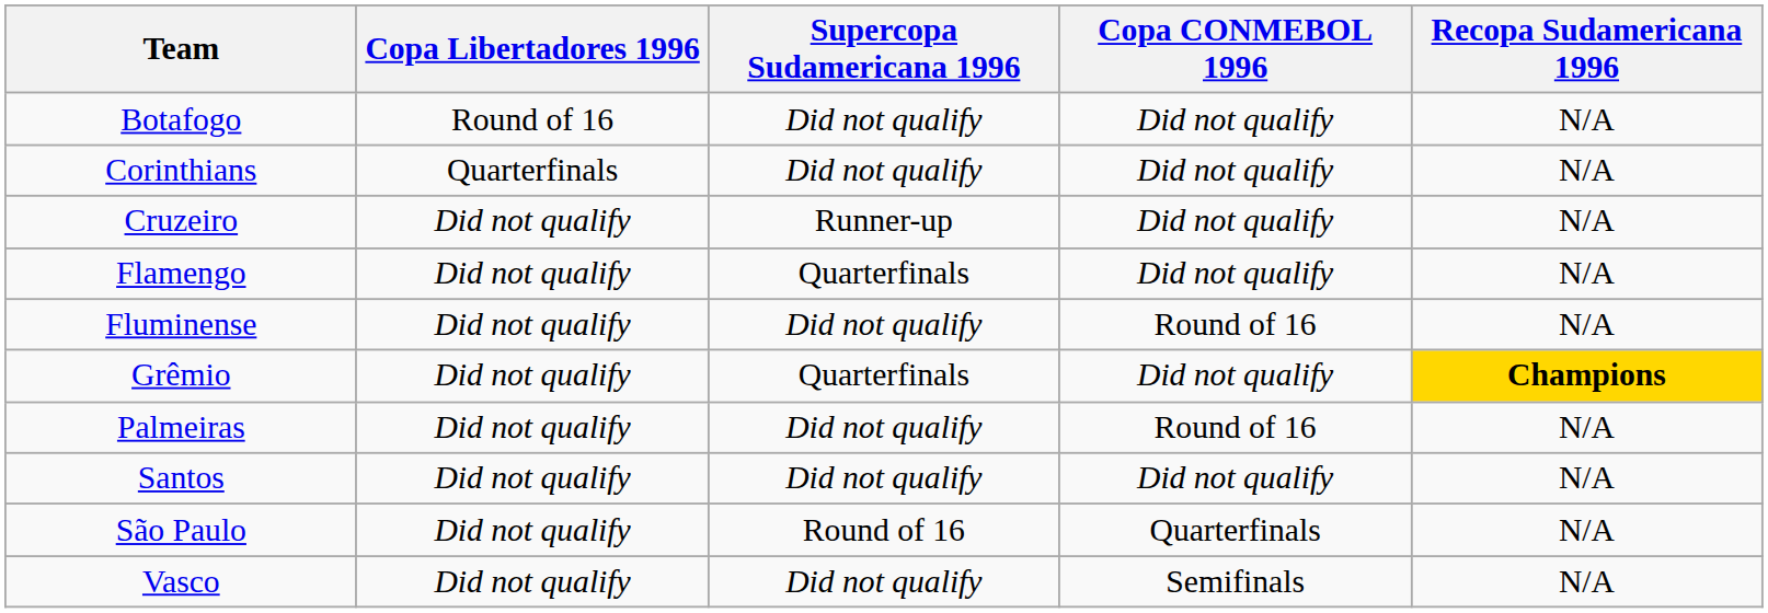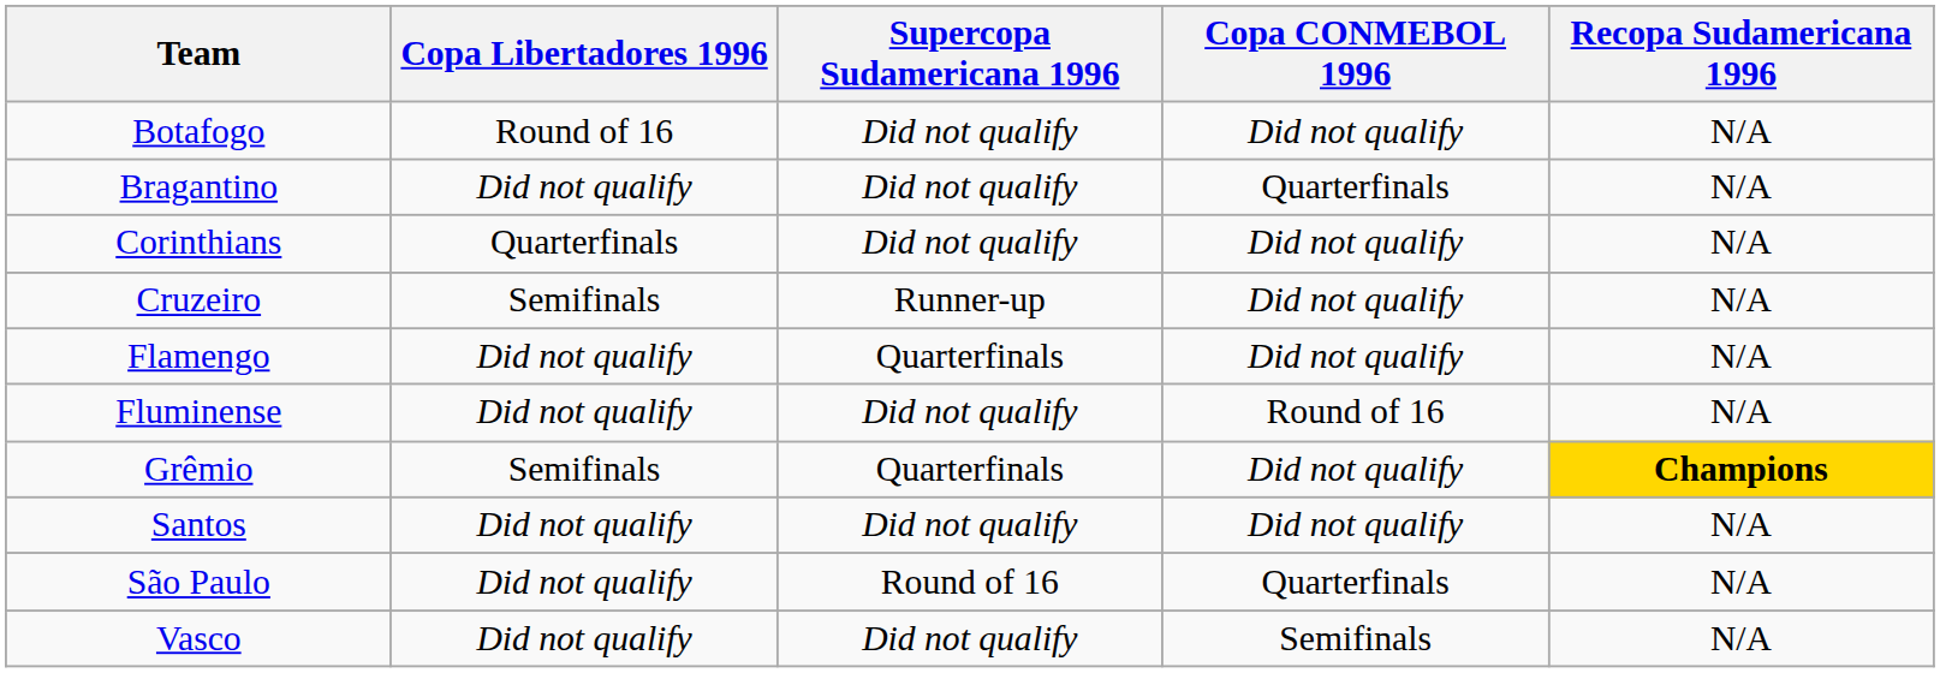+ row: Bragantino | Did not qualify | Did not qualify | Quarterfinals | N/A
Cruzeiro | Copa Libertadores 1996: Did not qualify -> Semifinals
Grêmio | Copa Libertadores 1996: Did not qualify -> Semifinals
- row: Palmeiras | Did not qualify | Did not qualify | Round of 16 | N/A
